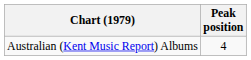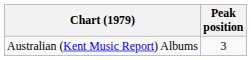Australian (Kent Music Report) Albums | Peak position: 4 -> 3
